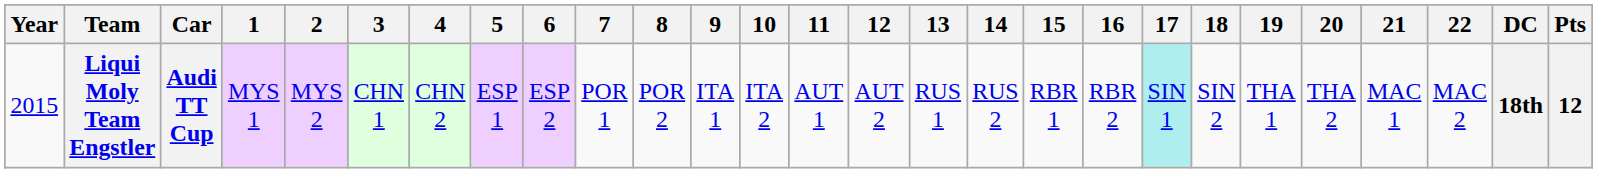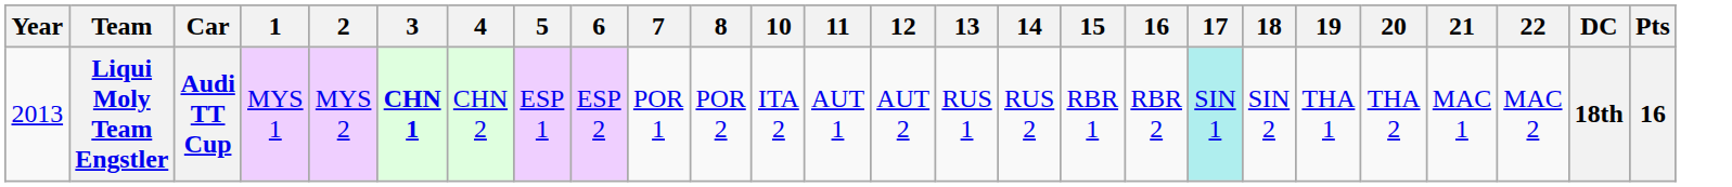- column: 9 | ITA 1
Liqui Moly Team Engstler | Year: 2015 -> 2013
Liqui Moly Team Engstler | 3: normal -> bold
Liqui Moly Team Engstler | Pts: 12 -> 16
